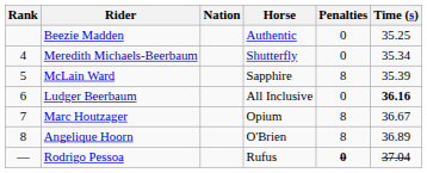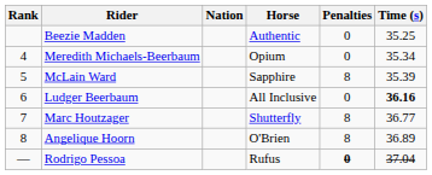Meredith Michaels-Beerbaum | Horse: Shutterfly -> Opium
Marc Houtzager | Horse: Opium -> Shutterfly
Marc Houtzager | Time (s): 36.67 -> 36.77
